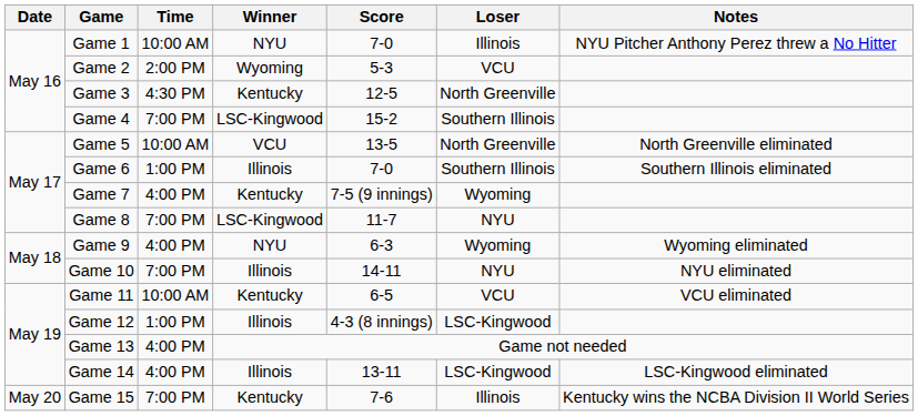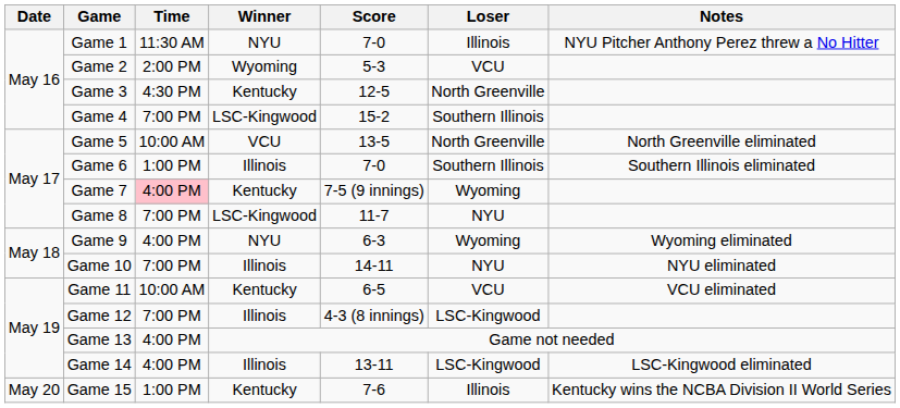Game 1 | Time: 10:00 AM -> 11:30 AM
Game 7 | Time: no background -> pink background
Game 12 | Time: 1:00 PM -> 7:00 PM
Game 15 | Time: 7:00 PM -> 1:00 PM
